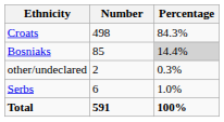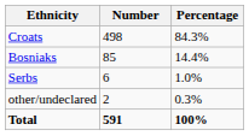Bosniaks | Percentage: lightgrey background -> no background
rows swapped: Serbs <-> other/undeclared
